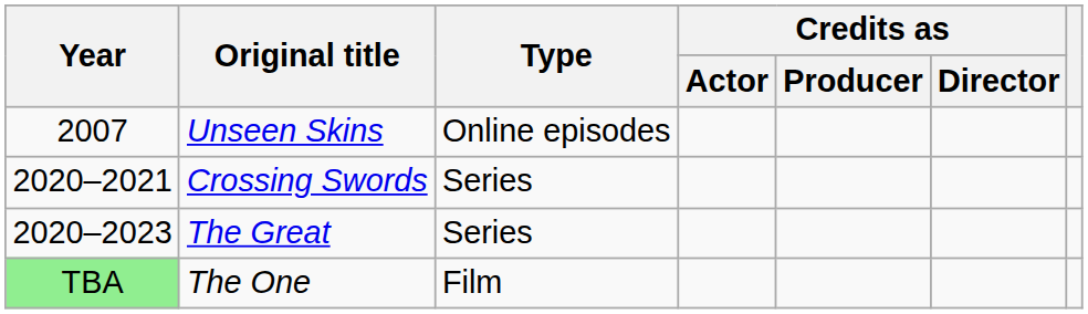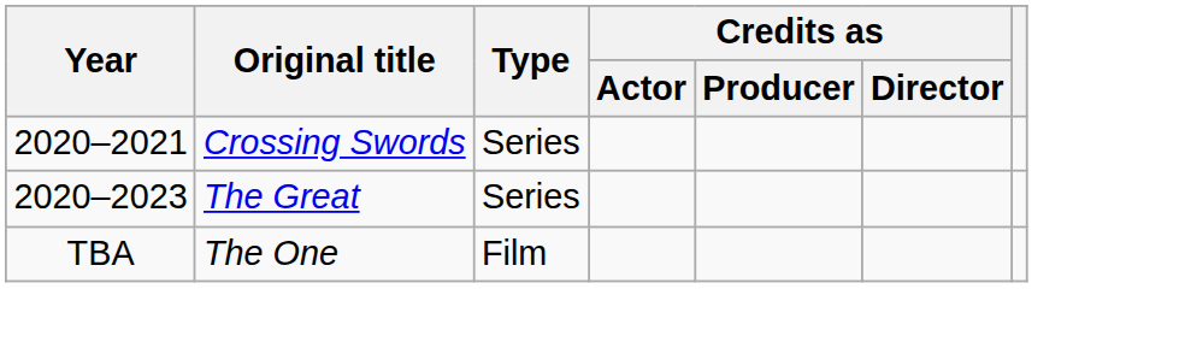- row: 2007 | Unseen Skins | Online episodes
The One | Year: lightgreen background -> no background
